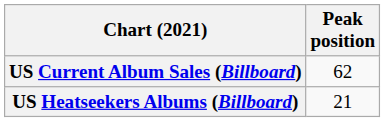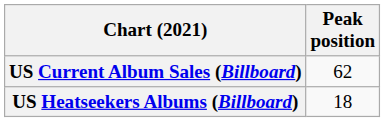US Heatseekers Albums (Billboard) | Peak position: 21 -> 18
